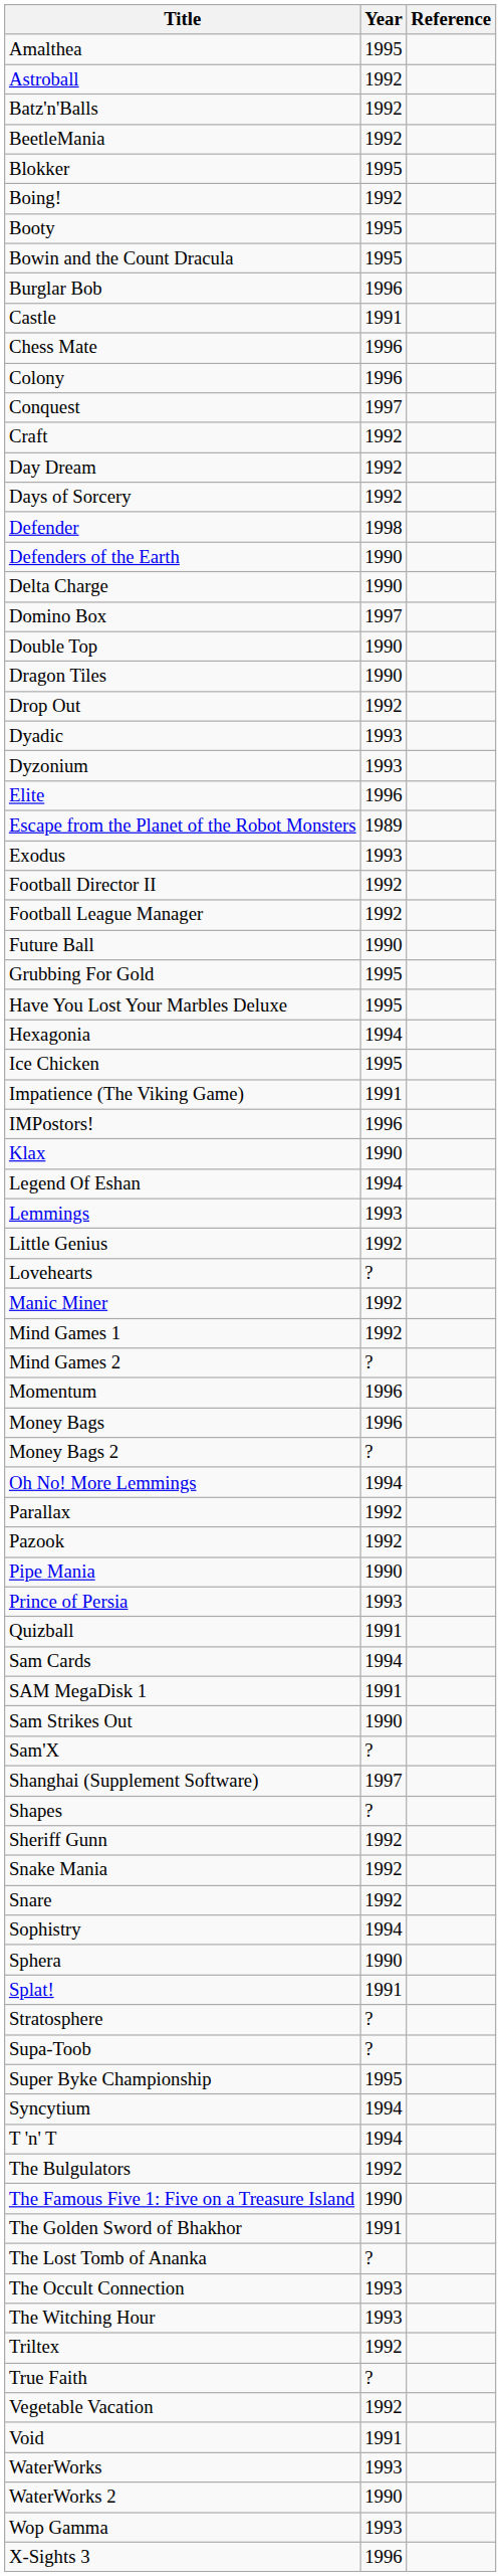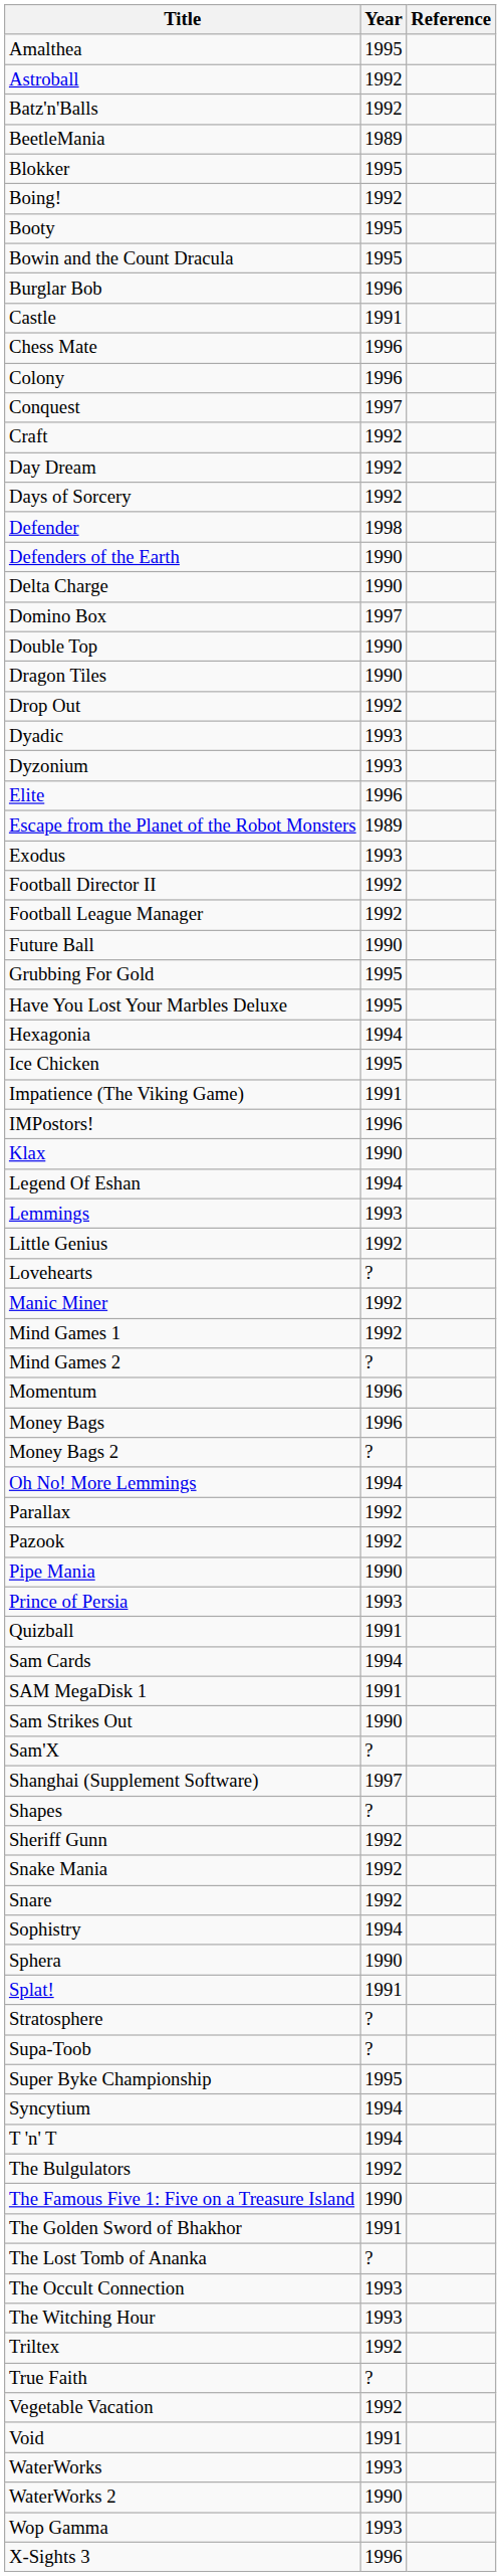BeetleMania | Year: 1992 -> 1989
